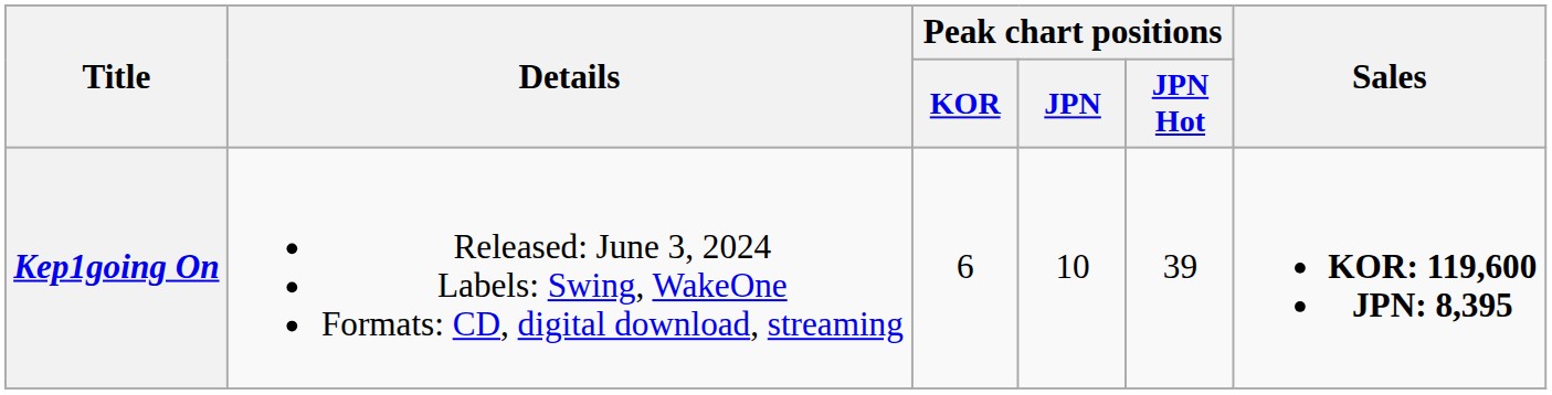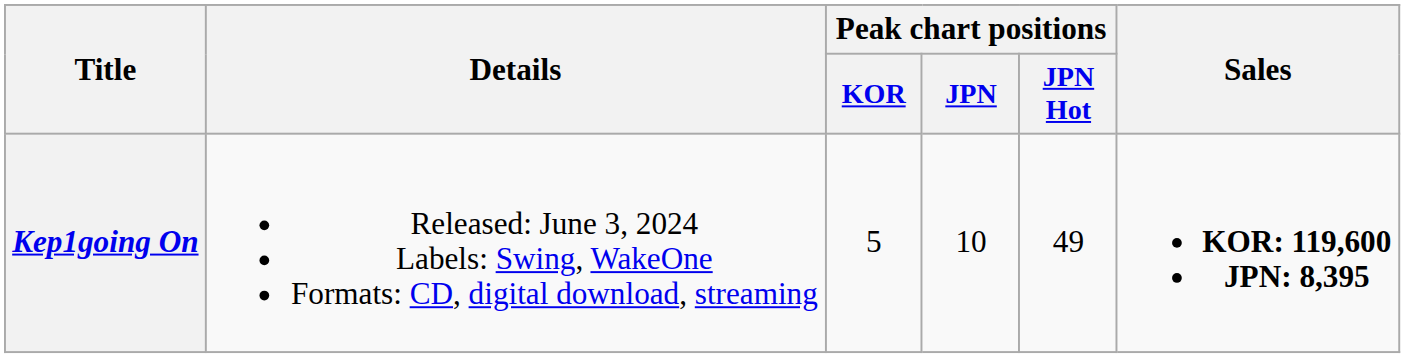Kep1going On | Peak chart positions / KOR: 6 -> 5
Kep1going On | Peak chart positions / JPN Hot: 39 -> 49
